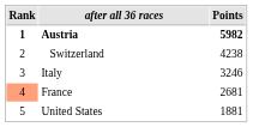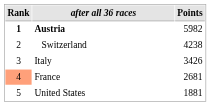Austria | Points: bold -> normal
Italy | Points: 3246 -> 3426
